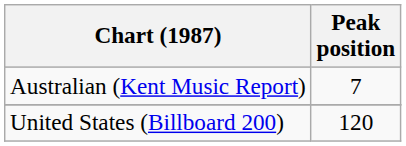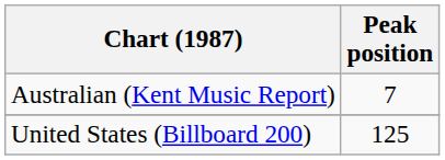United States (Billboard 200) | Peak position: 120 -> 125
